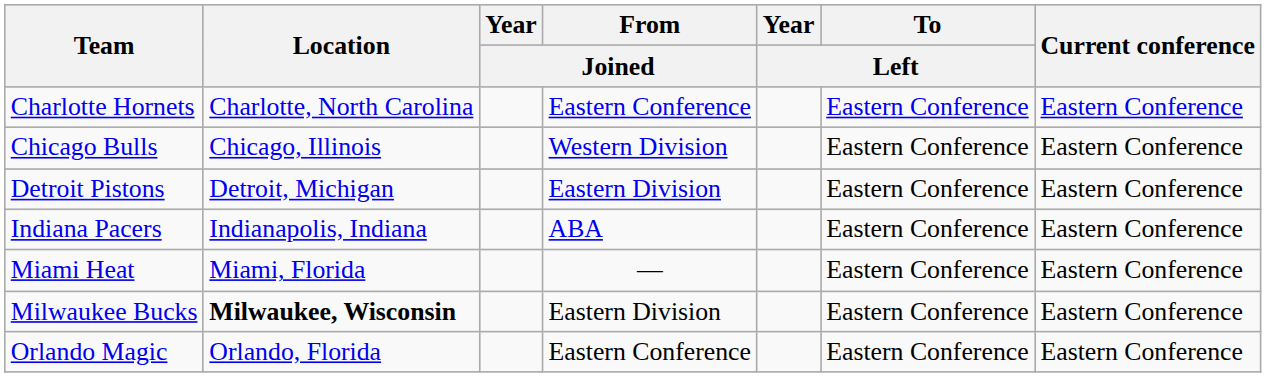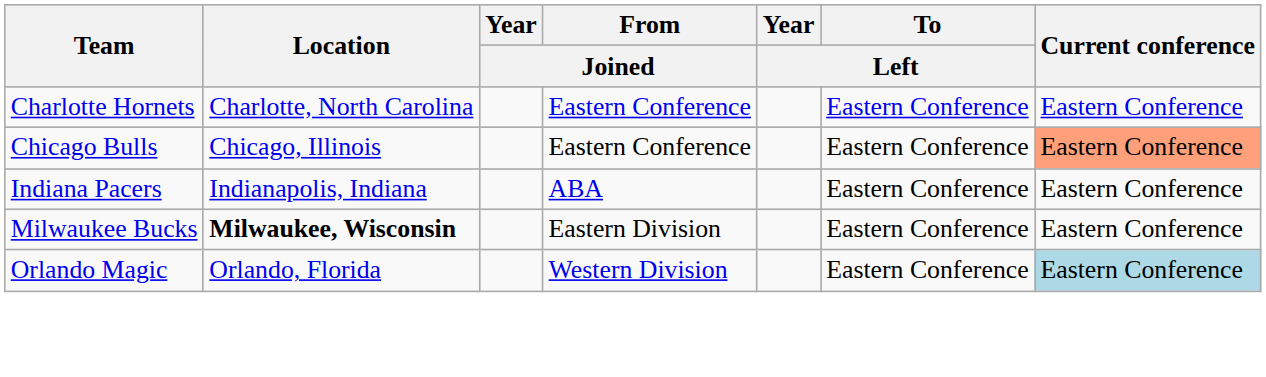Chicago Bulls | From / Joined: Western Division -> Eastern Conference
Chicago Bulls | Current conference: no background -> lightsalmon background
- row: Detroit Pistons | Detroit, Michigan | Eastern Division | Eastern Conference | Eastern Conference
- row: Miami Heat | Miami, Florida | — | Eastern Conference | Eastern Conference
Orlando Magic | From / Joined: Eastern Conference -> Western Division
Orlando Magic | Current conference: no background -> lightblue background
